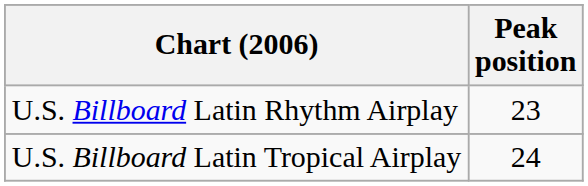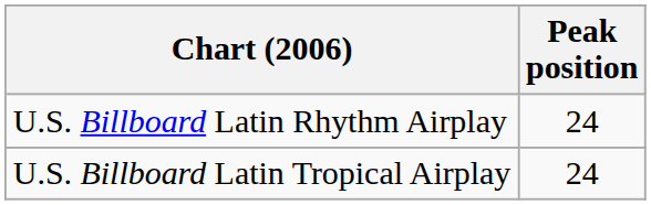U.S. Billboard Latin Rhythm Airplay | Peak position: 23 -> 24
